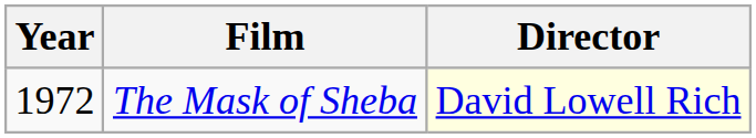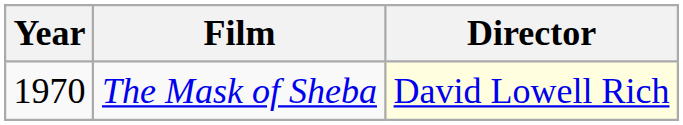The Mask of Sheba | Year: 1972 -> 1970
